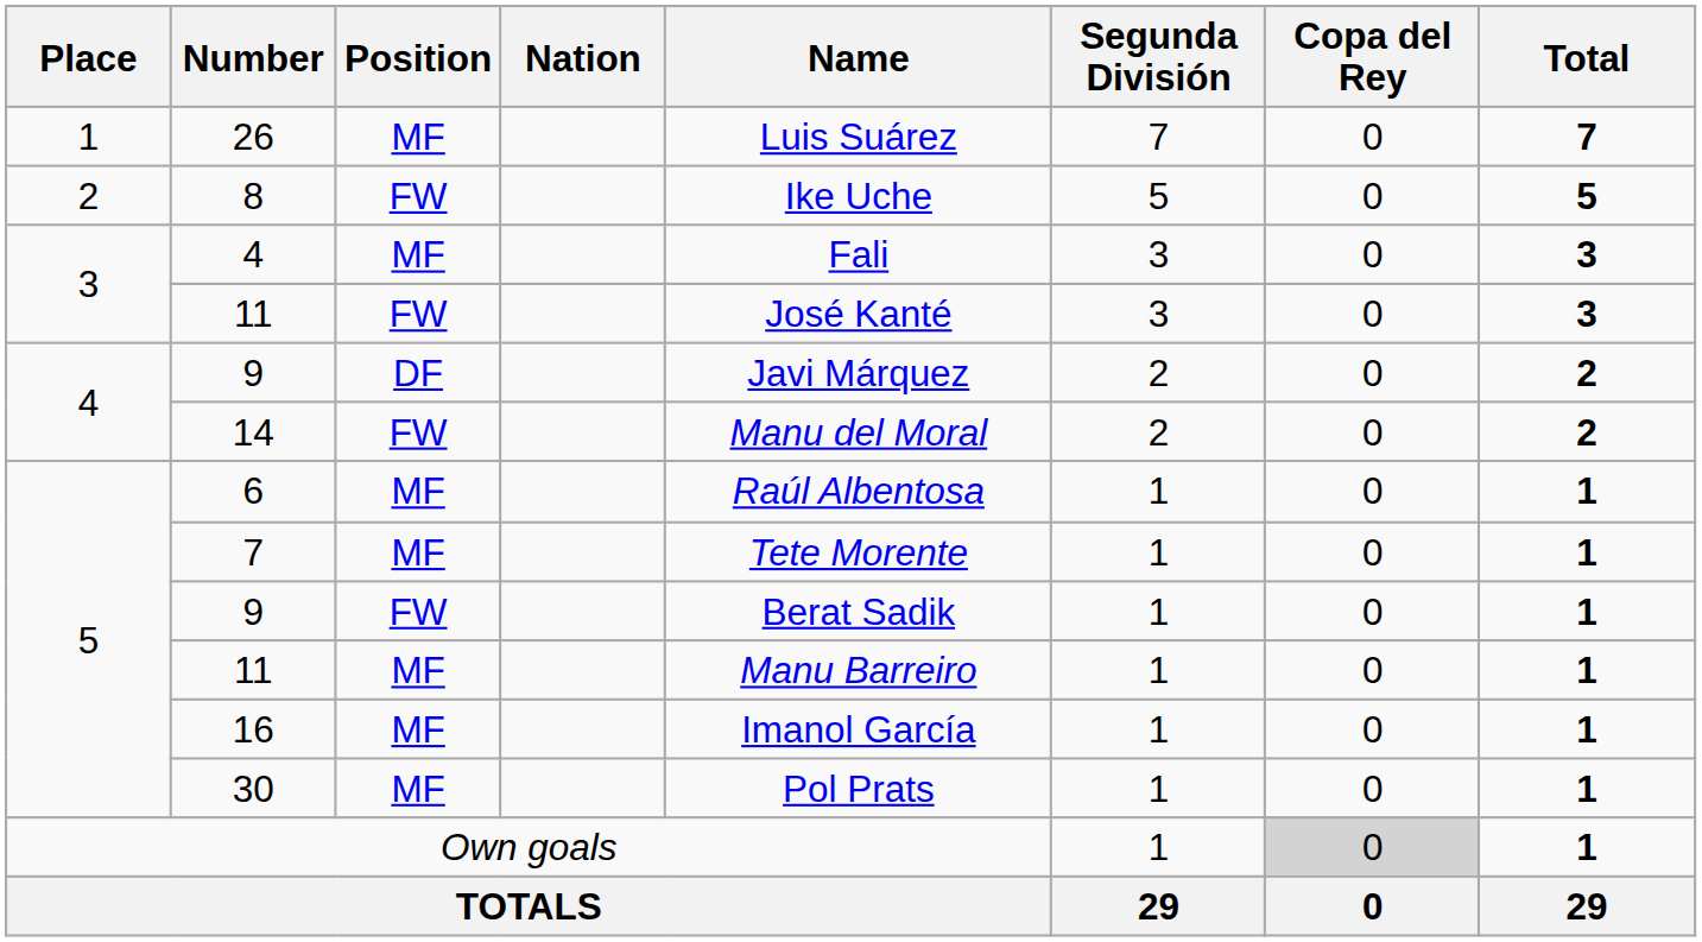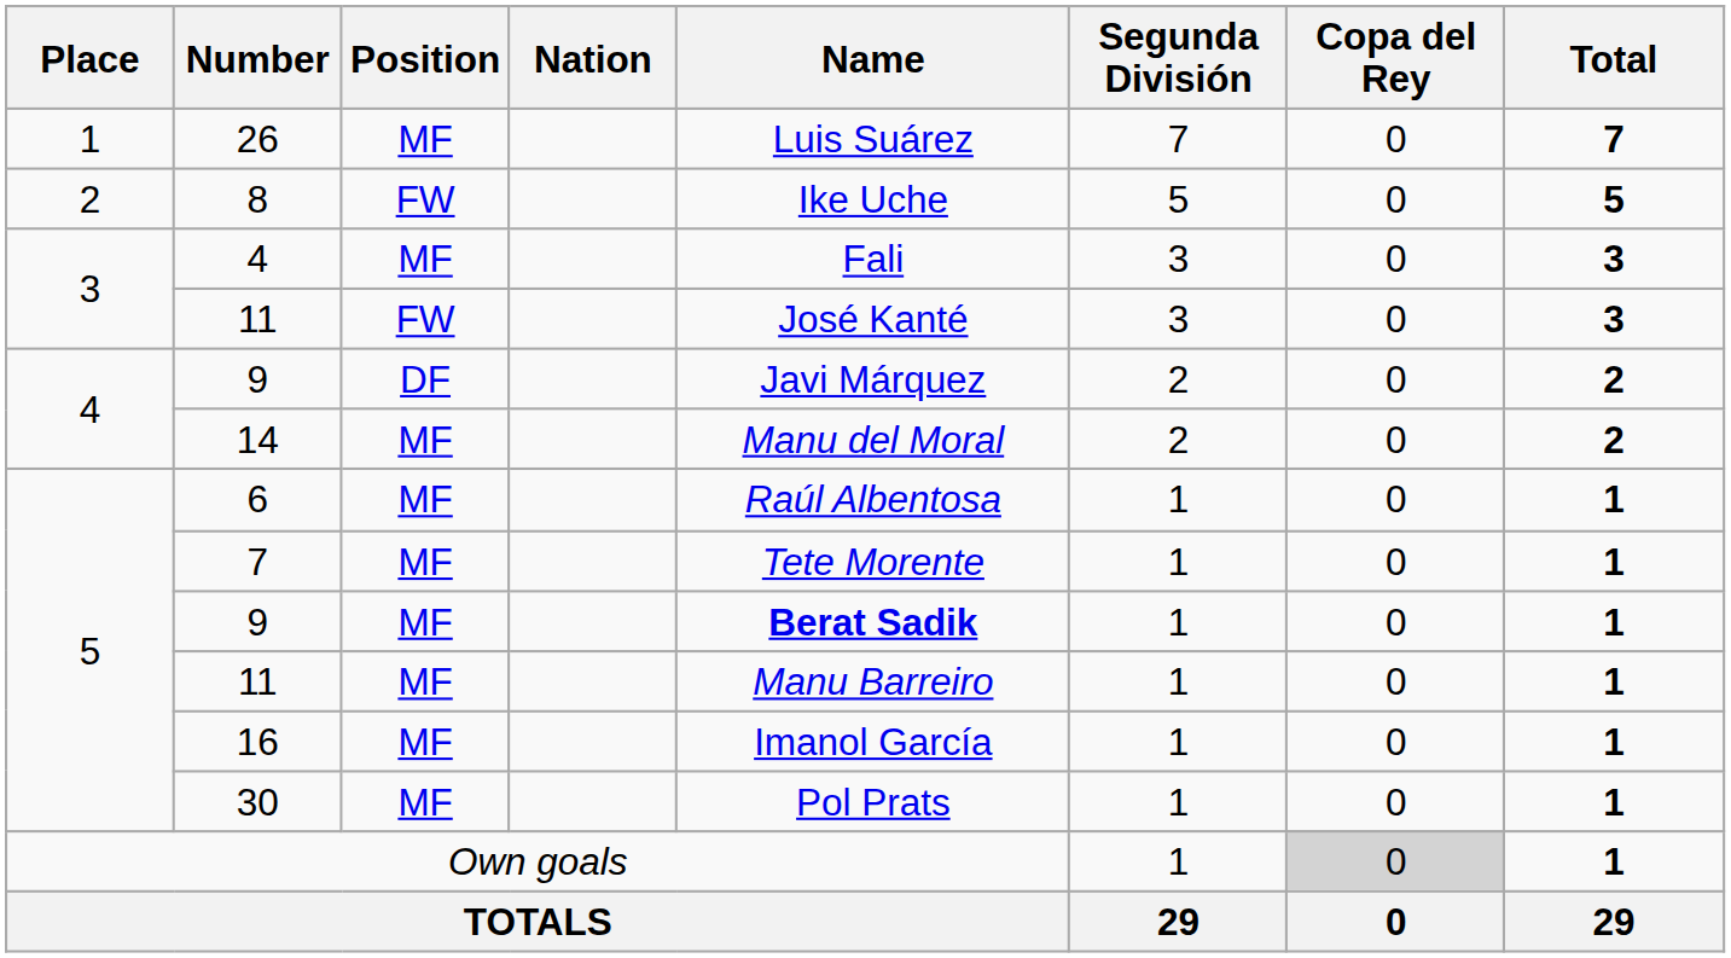14 | Position: FW -> MF
5 / 9 | Position: FW -> MF
5 / 9 | Name: normal -> bold
